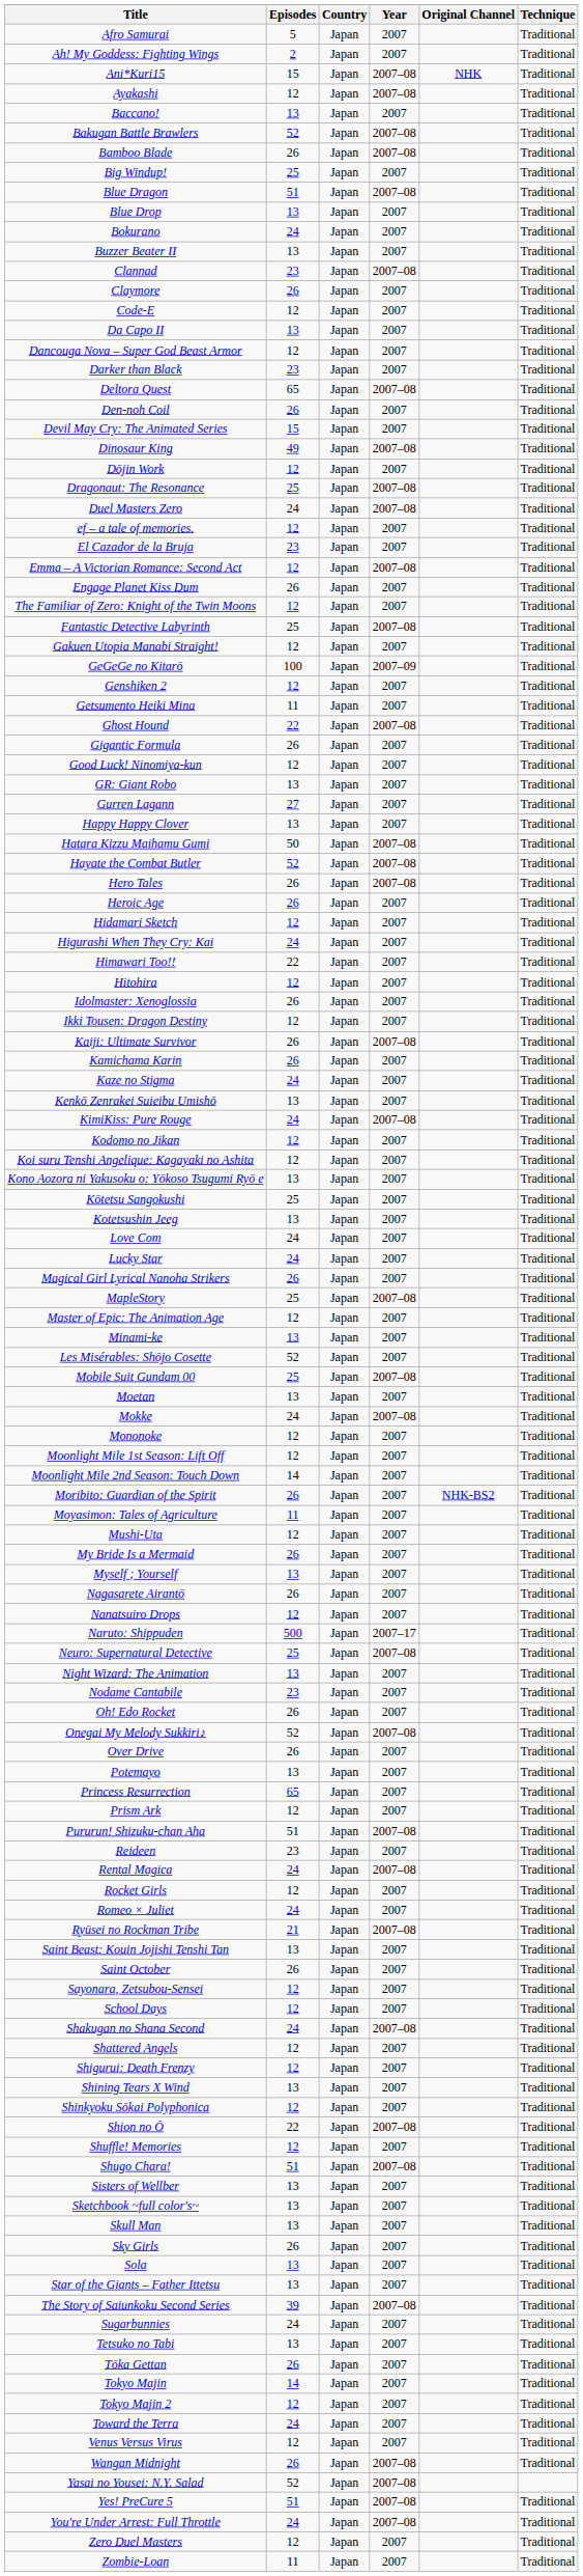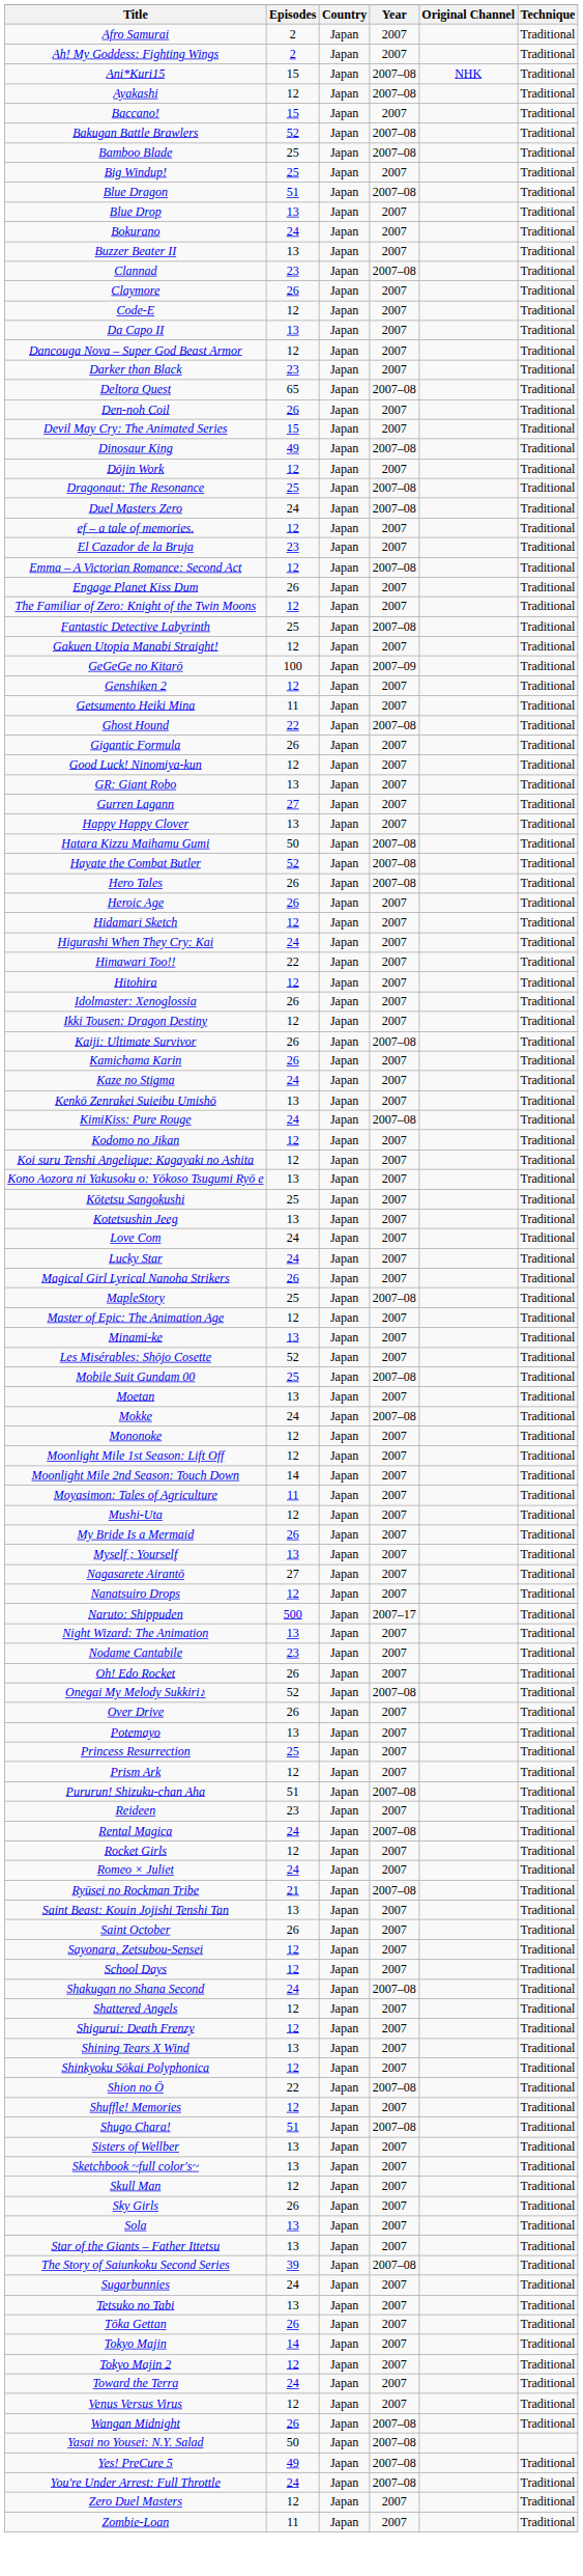Afro Samurai | Episodes: 5 -> 2
Baccano! | Episodes: 13 -> 15
Bamboo Blade | Episodes: 26 -> 25
- row: Moribito: Guardian of the Spirit | 26 | Japan | 2007 | NHK-BS2 | Traditional
Nagasarete Airantō | Episodes: 26 -> 27
- row: Neuro: Supernatural Detective | 25 | Japan | 2007–08 | Traditional
Princess Resurrection | Episodes: 65 -> 25
Skull Man | Episodes: 13 -> 12
Yasai no Yousei: N.Y. Salad | Episodes: 52 -> 50
Yes! PreCure 5 | Episodes: 51 -> 49
